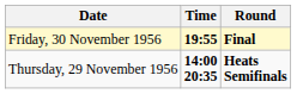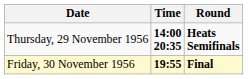rows swapped: Thursday, 29 November 1956 <-> Friday, 30 November 1956
